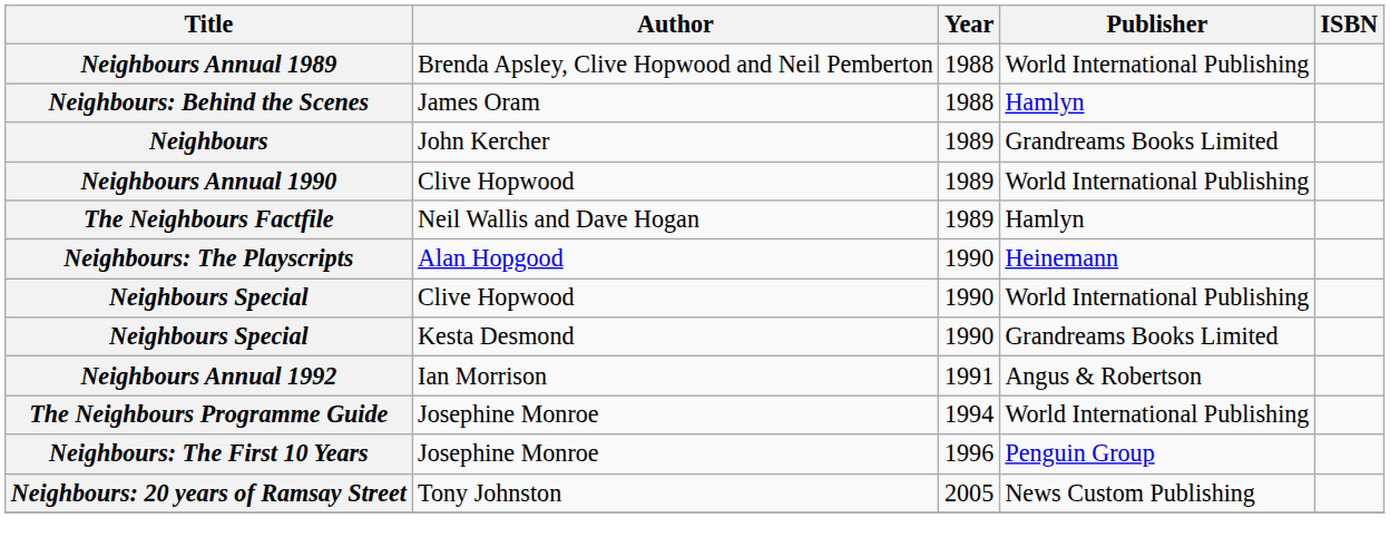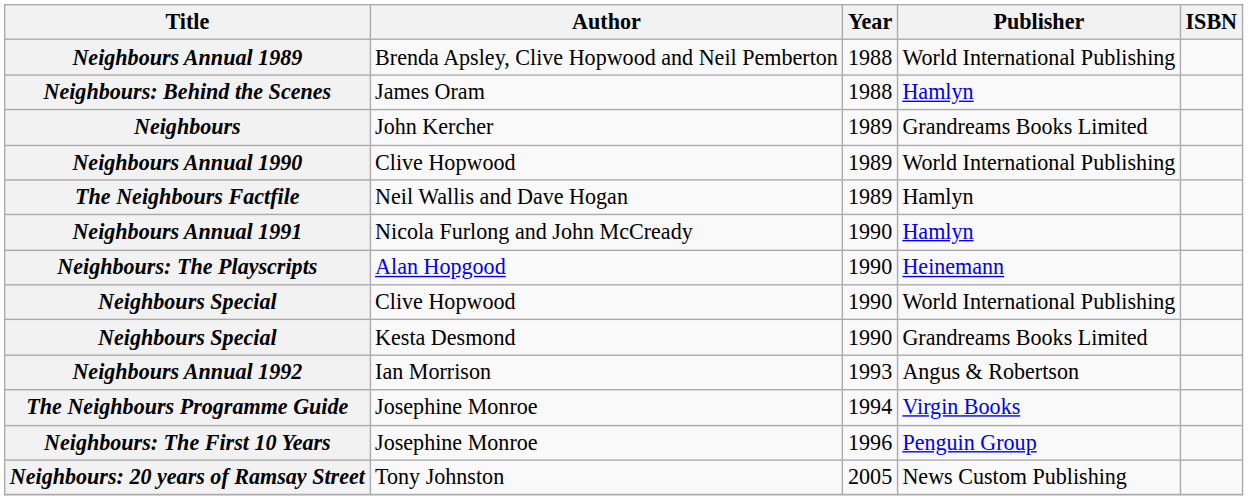+ row: Neighbours Annual 1991 | Nicola Furlong and John McCready | 1990 | Hamlyn
Neighbours Annual 1992 | Year: 1991 -> 1993
The Neighbours Programme Guide | Publisher: World International Publishing -> Virgin Books
